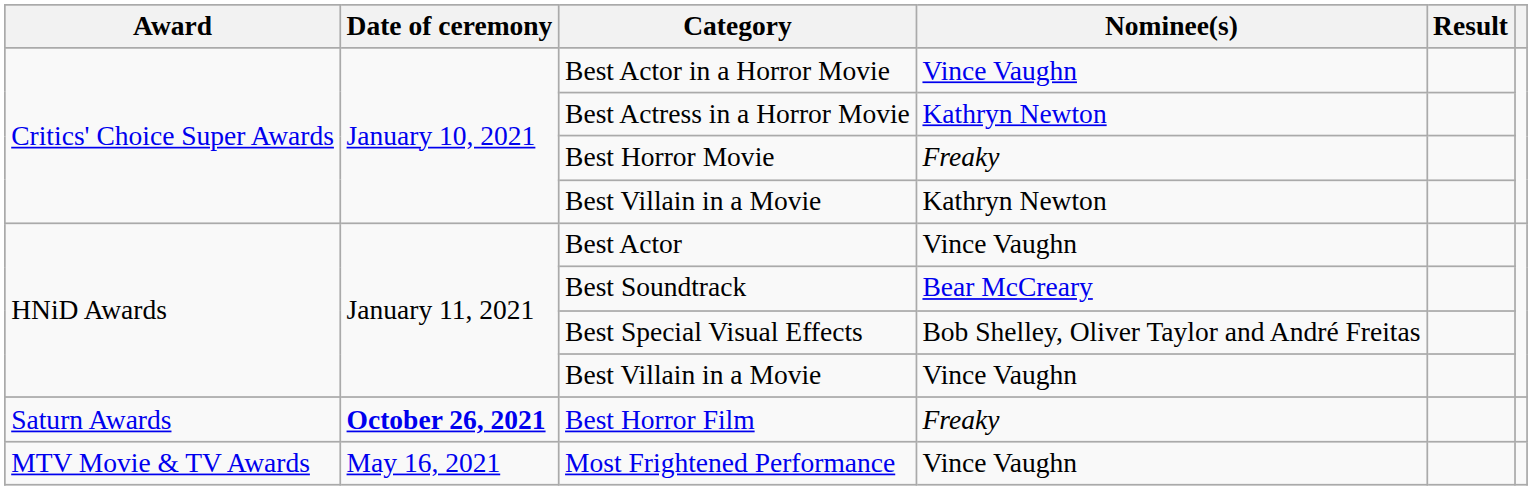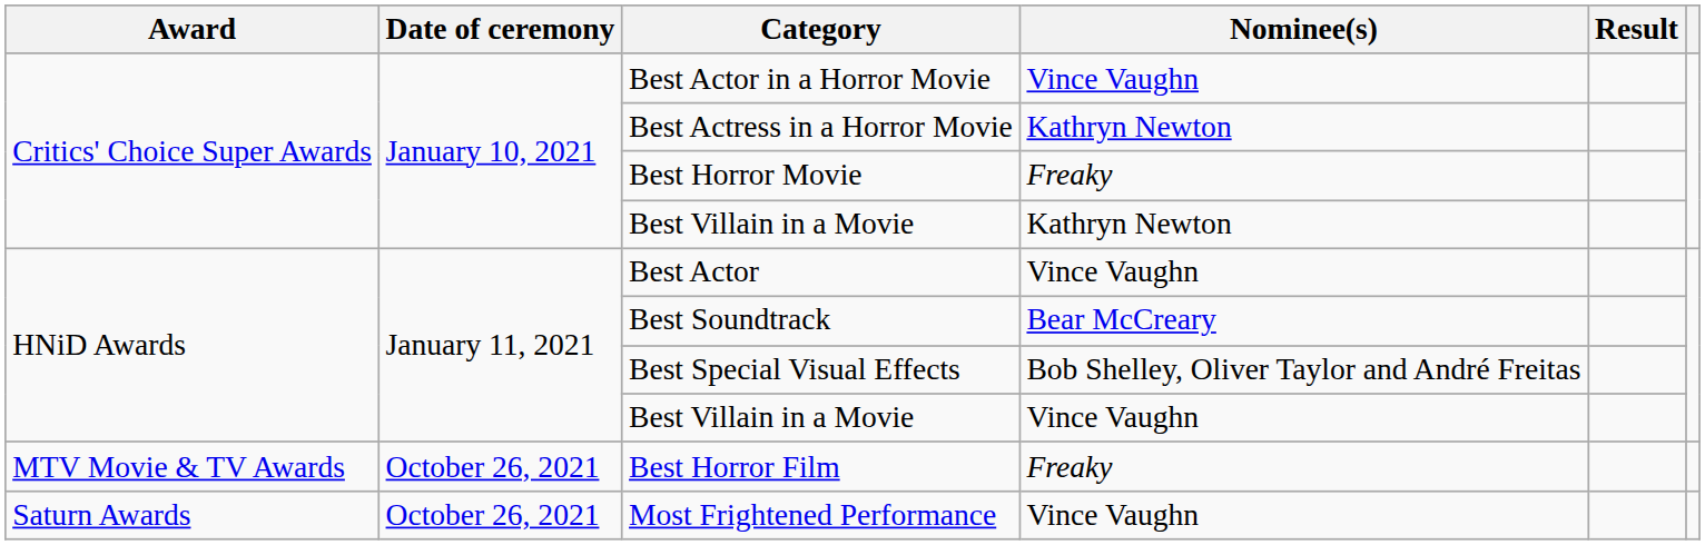Best Horror Film | Award: Saturn Awards -> MTV Movie & TV Awards
Best Horror Film | Date of ceremony: bold -> normal
Most Frightened Performance | Award: MTV Movie & TV Awards -> Saturn Awards
Most Frightened Performance | Date of ceremony: May 16, 2021 -> October 26, 2021
